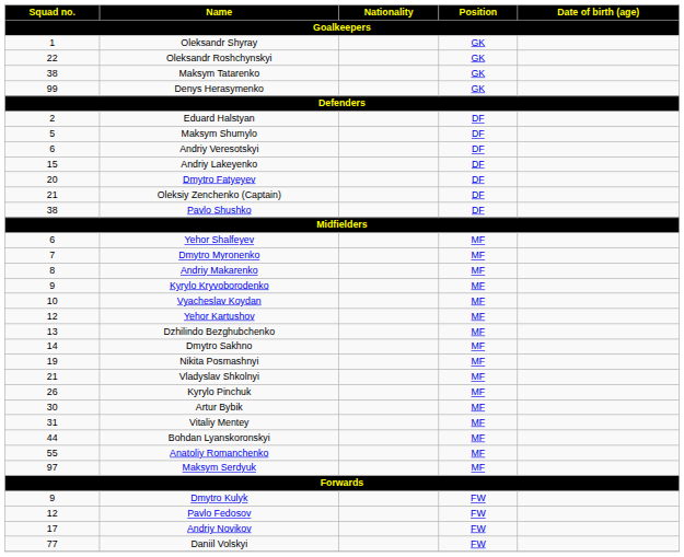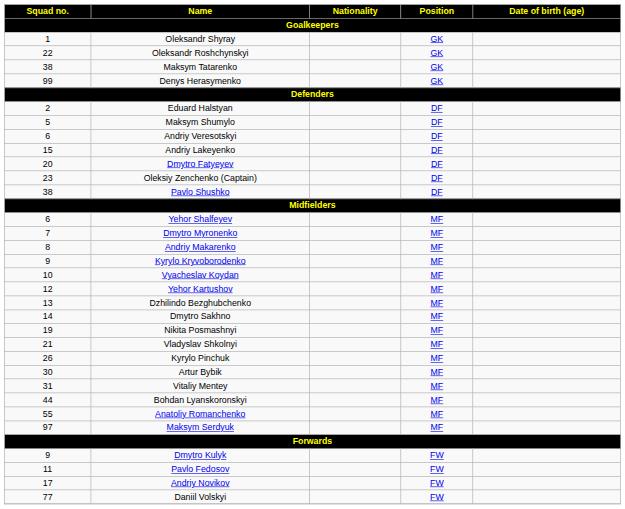Oleksiy Zenchenko (Captain) | Squad no.: 21 -> 23
Pavlo Fedosov | Squad no.: 12 -> 11
